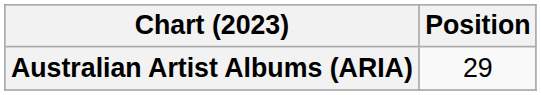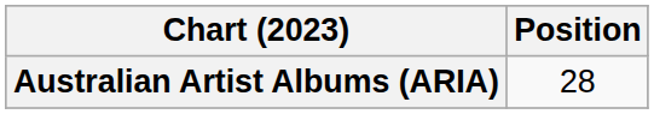Australian Artist Albums (ARIA) | Position: 29 -> 28
